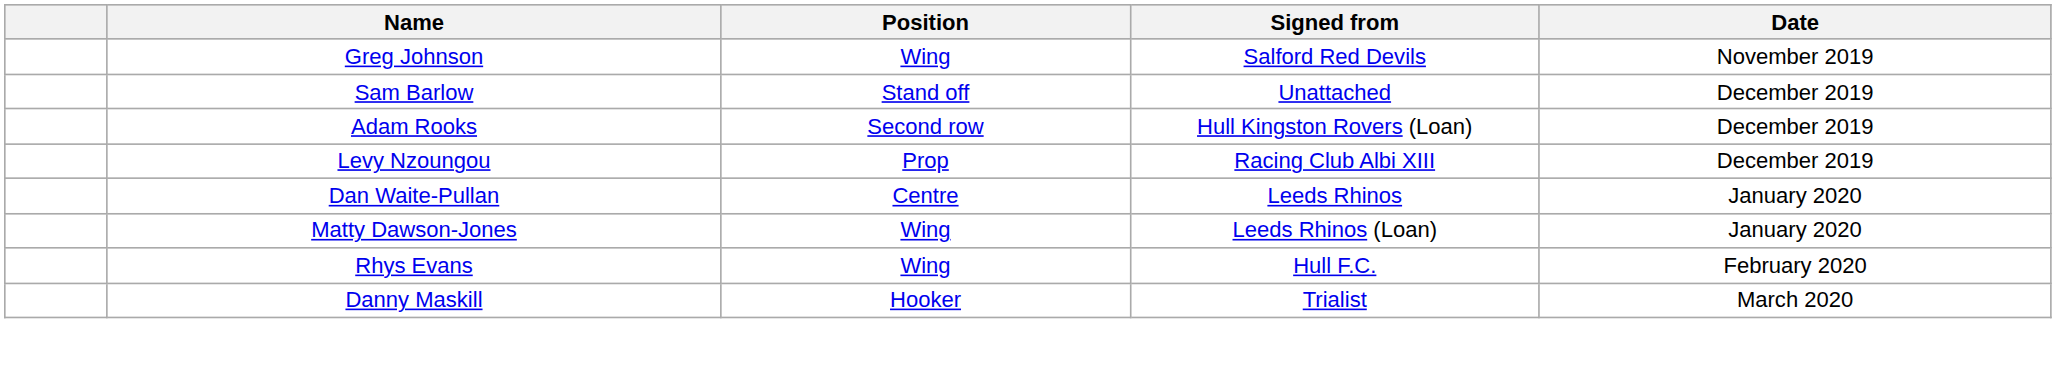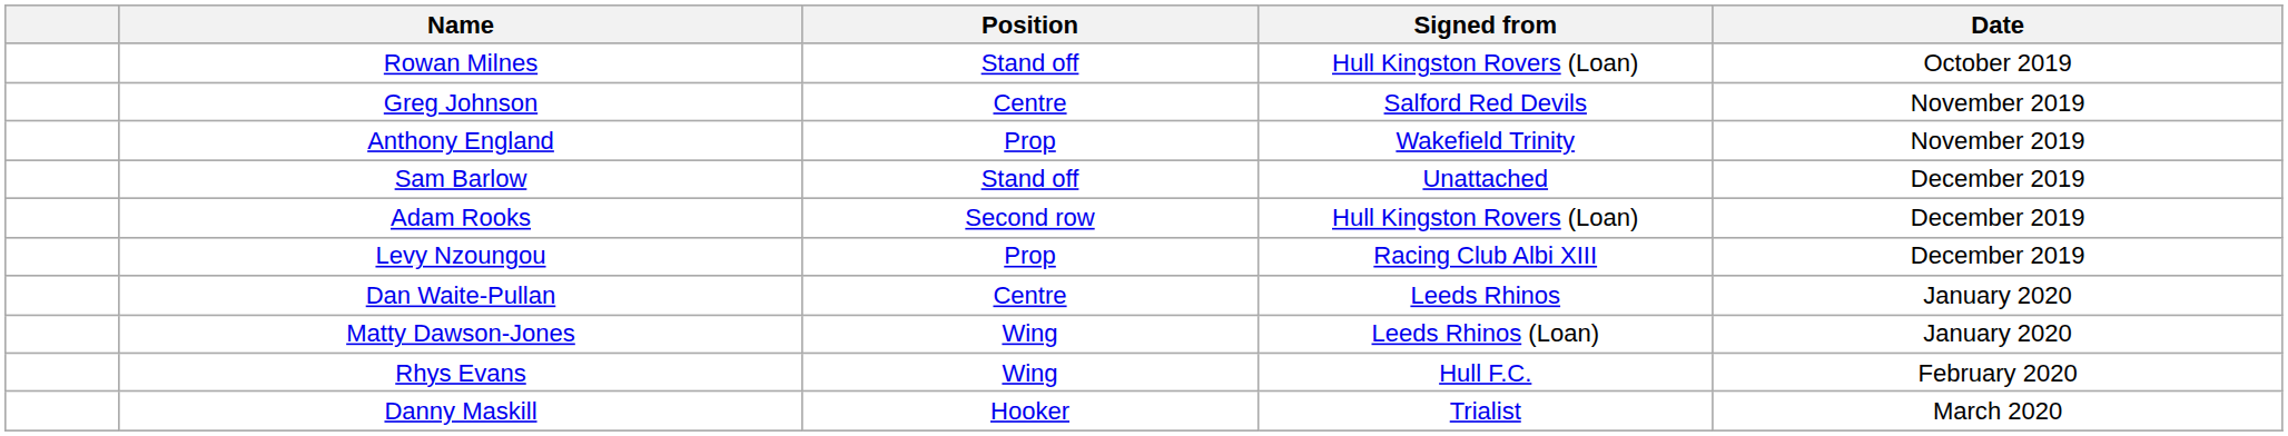+ row: Rowan Milnes | Stand off | Hull Kingston Rovers (Loan) | October 2019
Greg Johnson | Position: Wing -> Centre
+ row: Anthony England | Prop | Wakefield Trinity | November 2019
